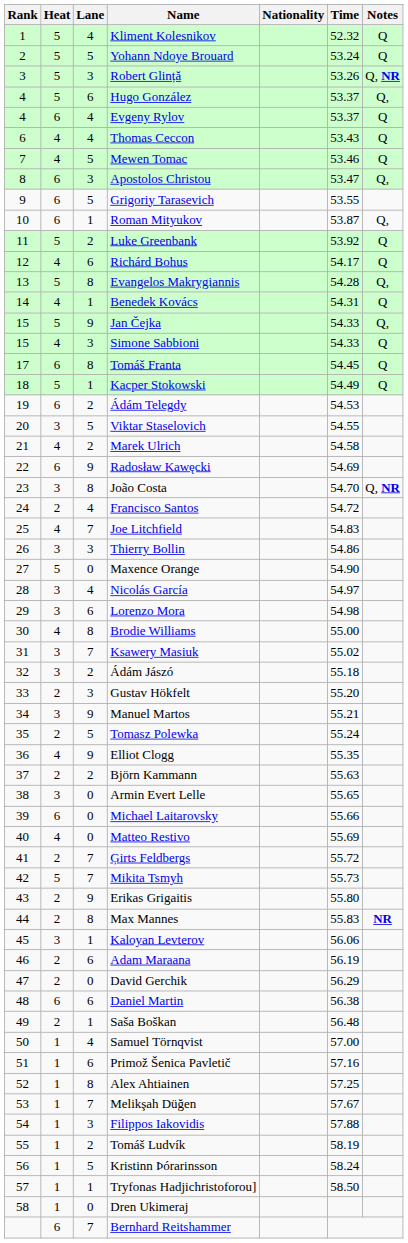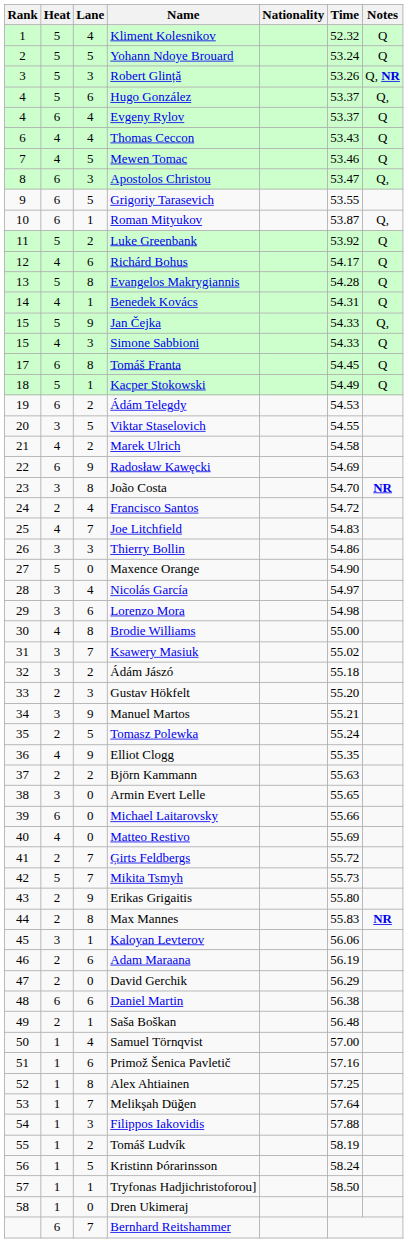Evangelos Makrygiannis | Notes: Q, -> Q
João Costa | Notes: Q, NR -> NR
Melikşah Düğen | Time: 57.67 -> 57.64
